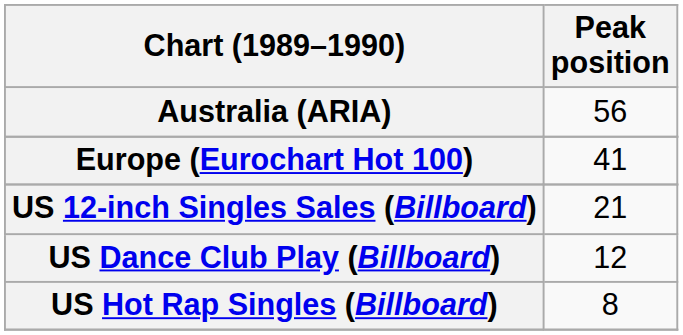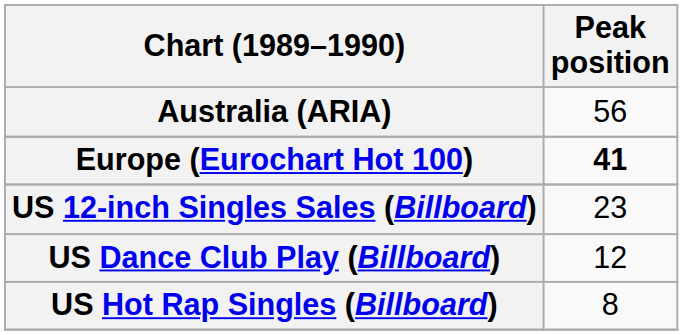Europe (Eurochart Hot 100) | Peak position: normal -> bold
US 12-inch Singles Sales (Billboard) | Peak position: 21 -> 23
